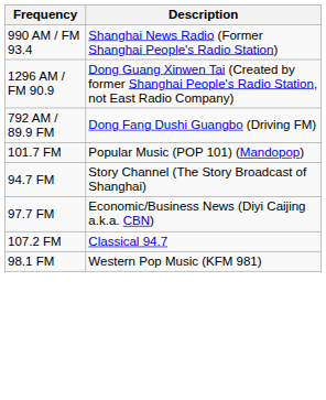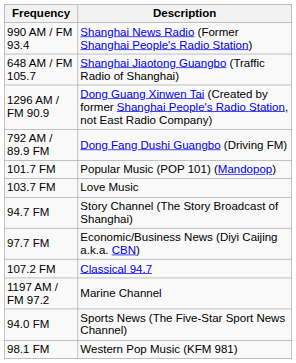+ row: 648 AM / FM 105.7 | Shanghai Jiaotong Guangbo (Traffic Radio of Shanghai)
+ row: 103.7 FM | Love Music
+ row: 1197 AM / FM 97.2 | Marine Channel
+ row: 94.0 FM | Sports News (The Five-Star Sport News Channel)
